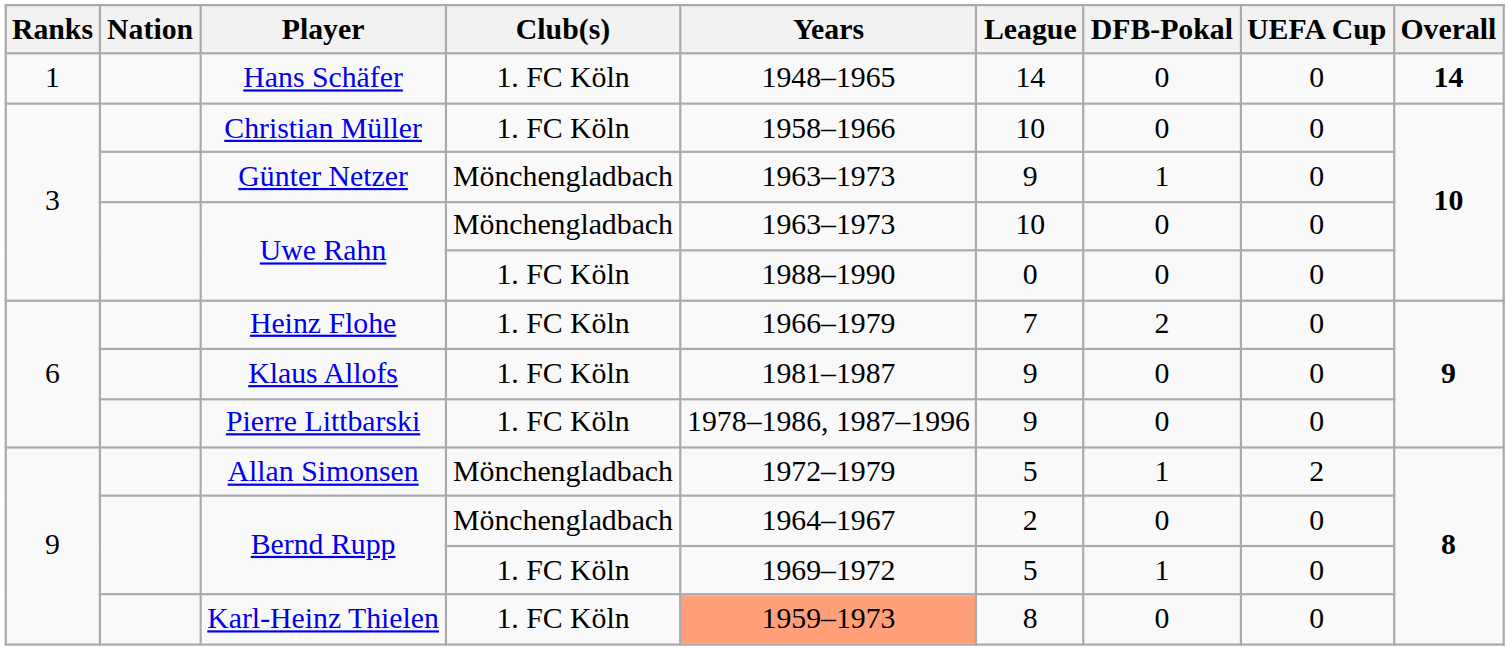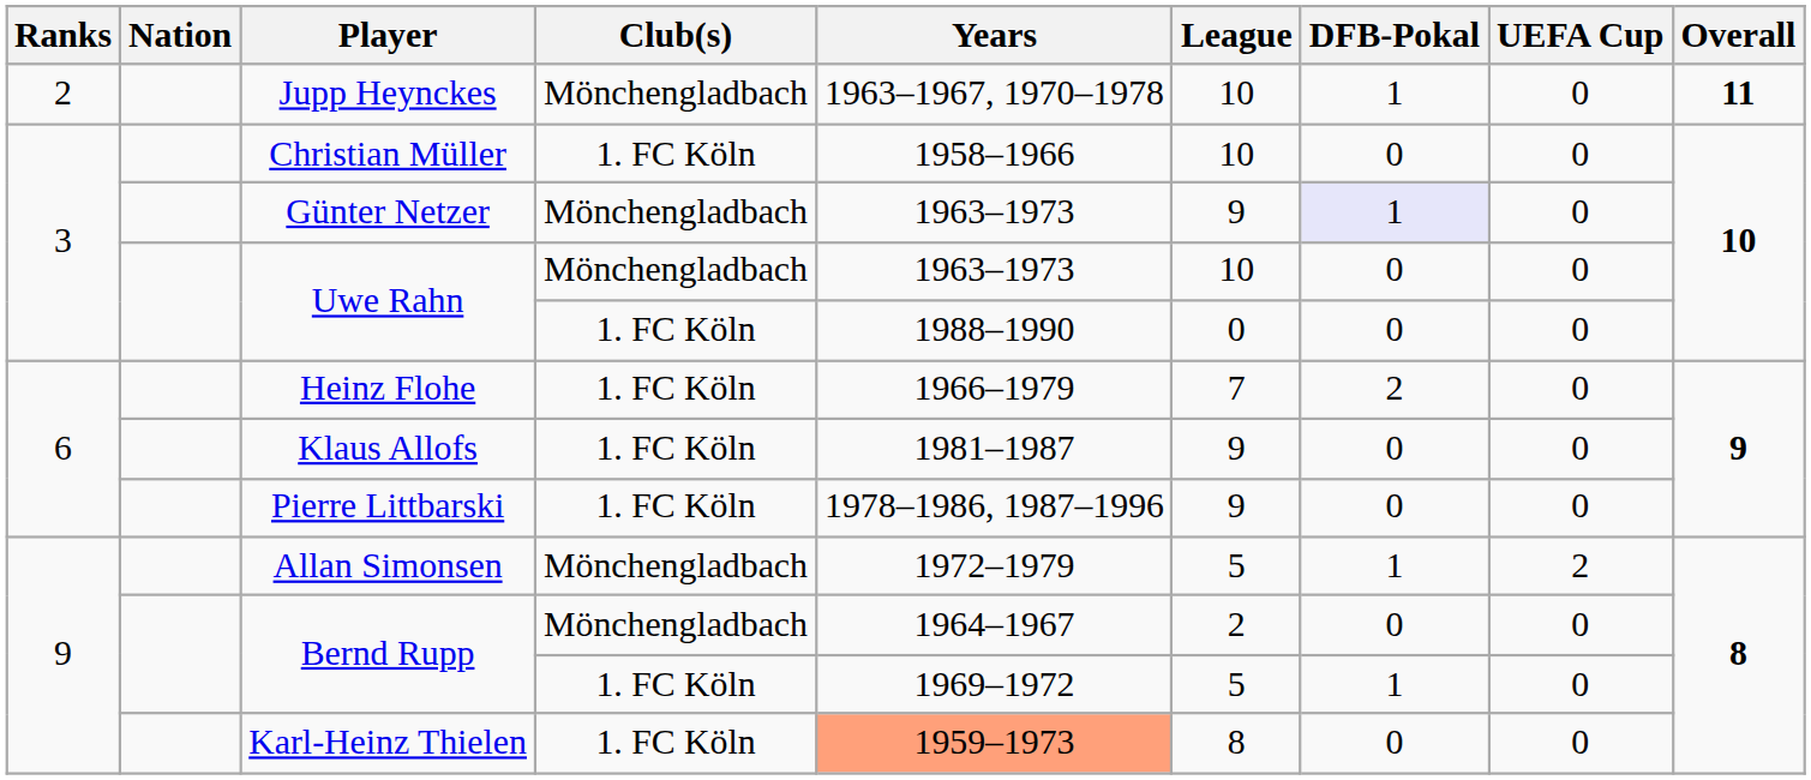- row: 1 | Hans Schäfer | 1. FC Köln | 1948–1965 | 14 | 0 | 0 | 14
+ row: 2 | Jupp Heynckes | Mönchengladbach | 1963–1967, 1970–1978 | 10 | 1 | 0 | 11
Günter Netzer | DFB-Pokal: no background -> lavender background
